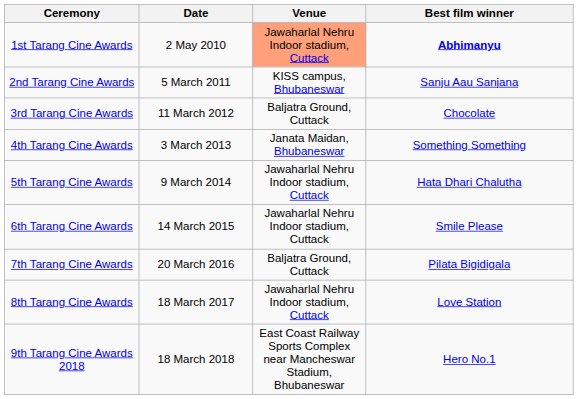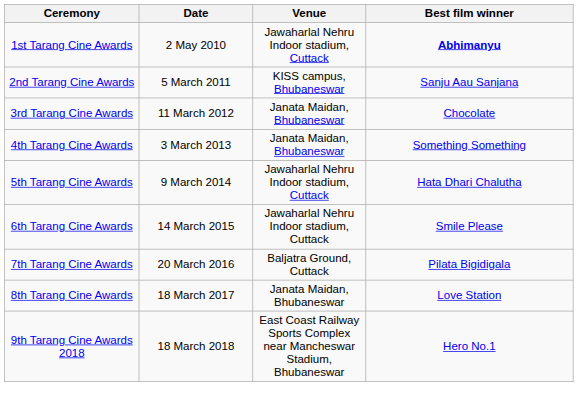1st Tarang Cine Awards | Venue: lightsalmon background -> no background
3rd Tarang Cine Awards | Venue: Baljatra Ground, Cuttack -> Janata Maidan, Bhubaneswar
8th Tarang Cine Awards | Venue: Jawaharlal Nehru Indoor stadium, Cuttack -> Janata Maidan, Bhubaneswar
